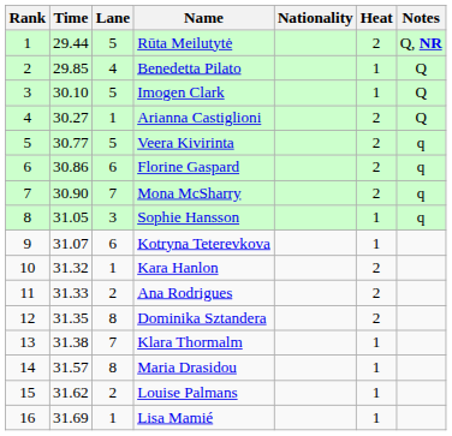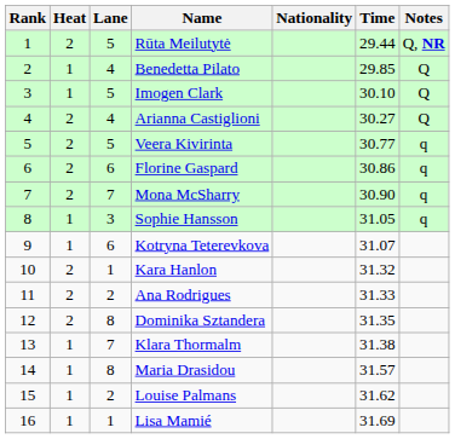columns swapped: Heat <-> Time
Arianna Castiglioni | Lane: 1 -> 4
